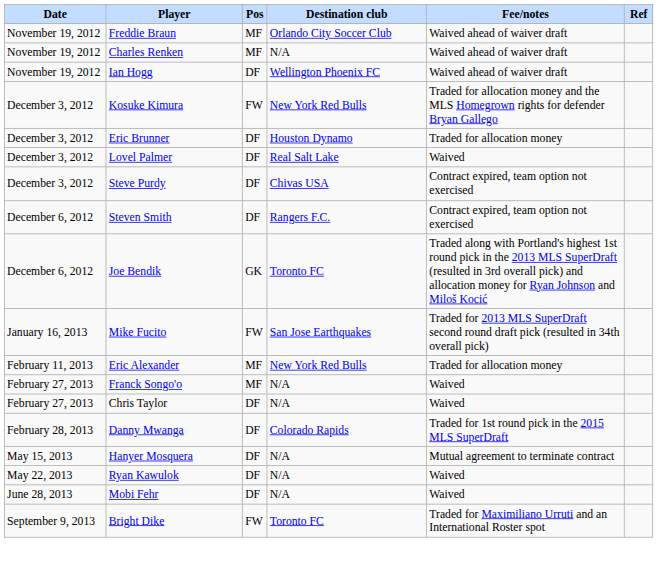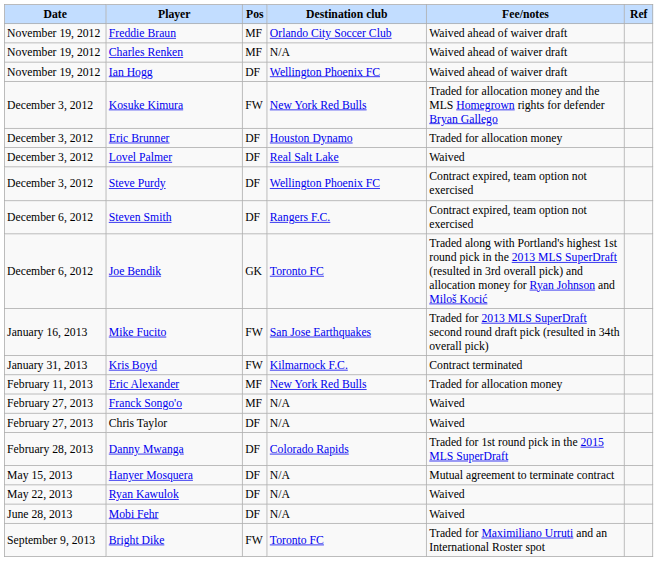Steve Purdy | Destination club: Chivas USA -> Wellington Phoenix FC
+ row: January 31, 2013 | Kris Boyd | FW | Kilmarnock F.C. | Contract terminated
